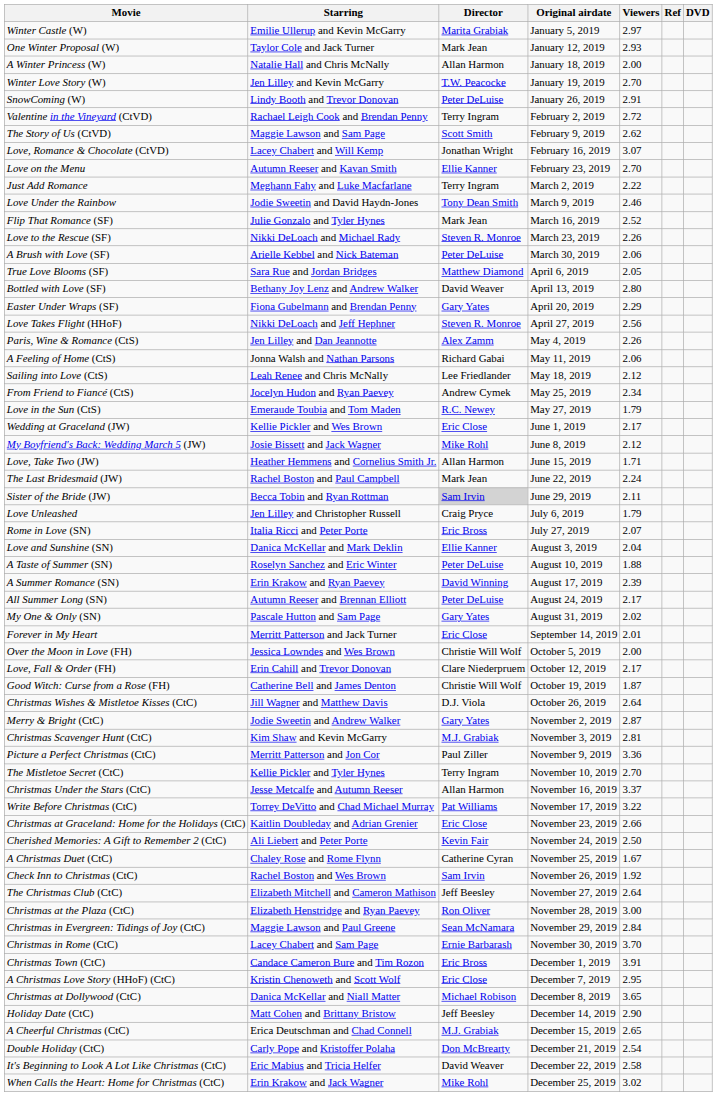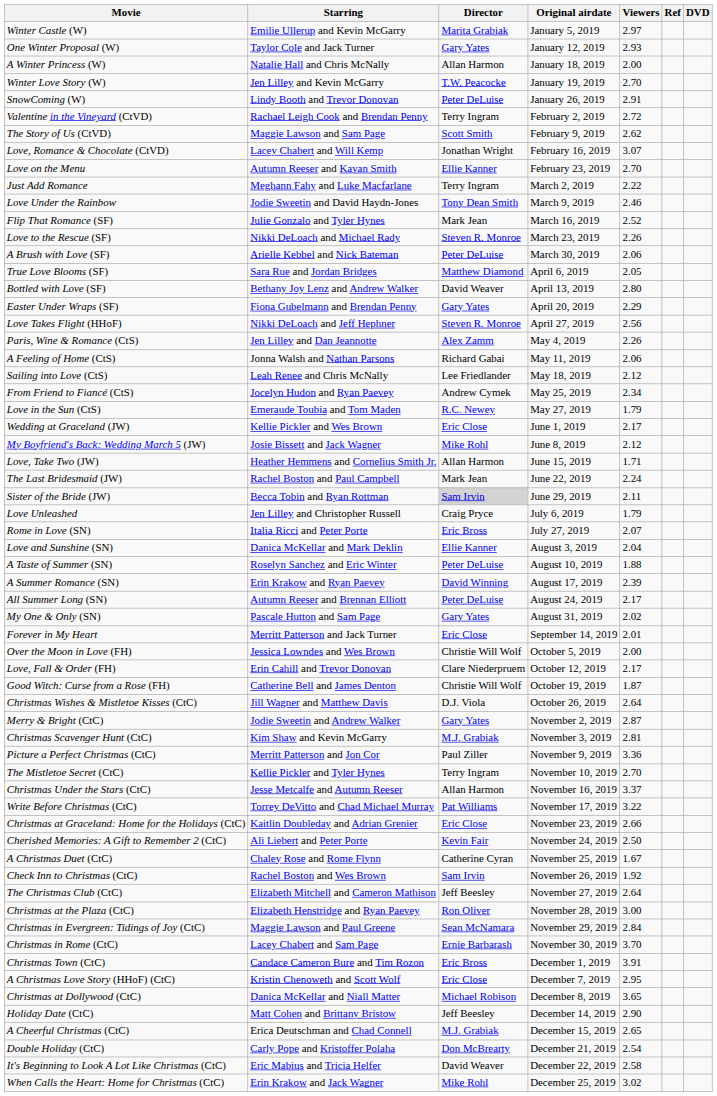One Winter Proposal (W) | Director: Mark Jean -> Gary Yates
